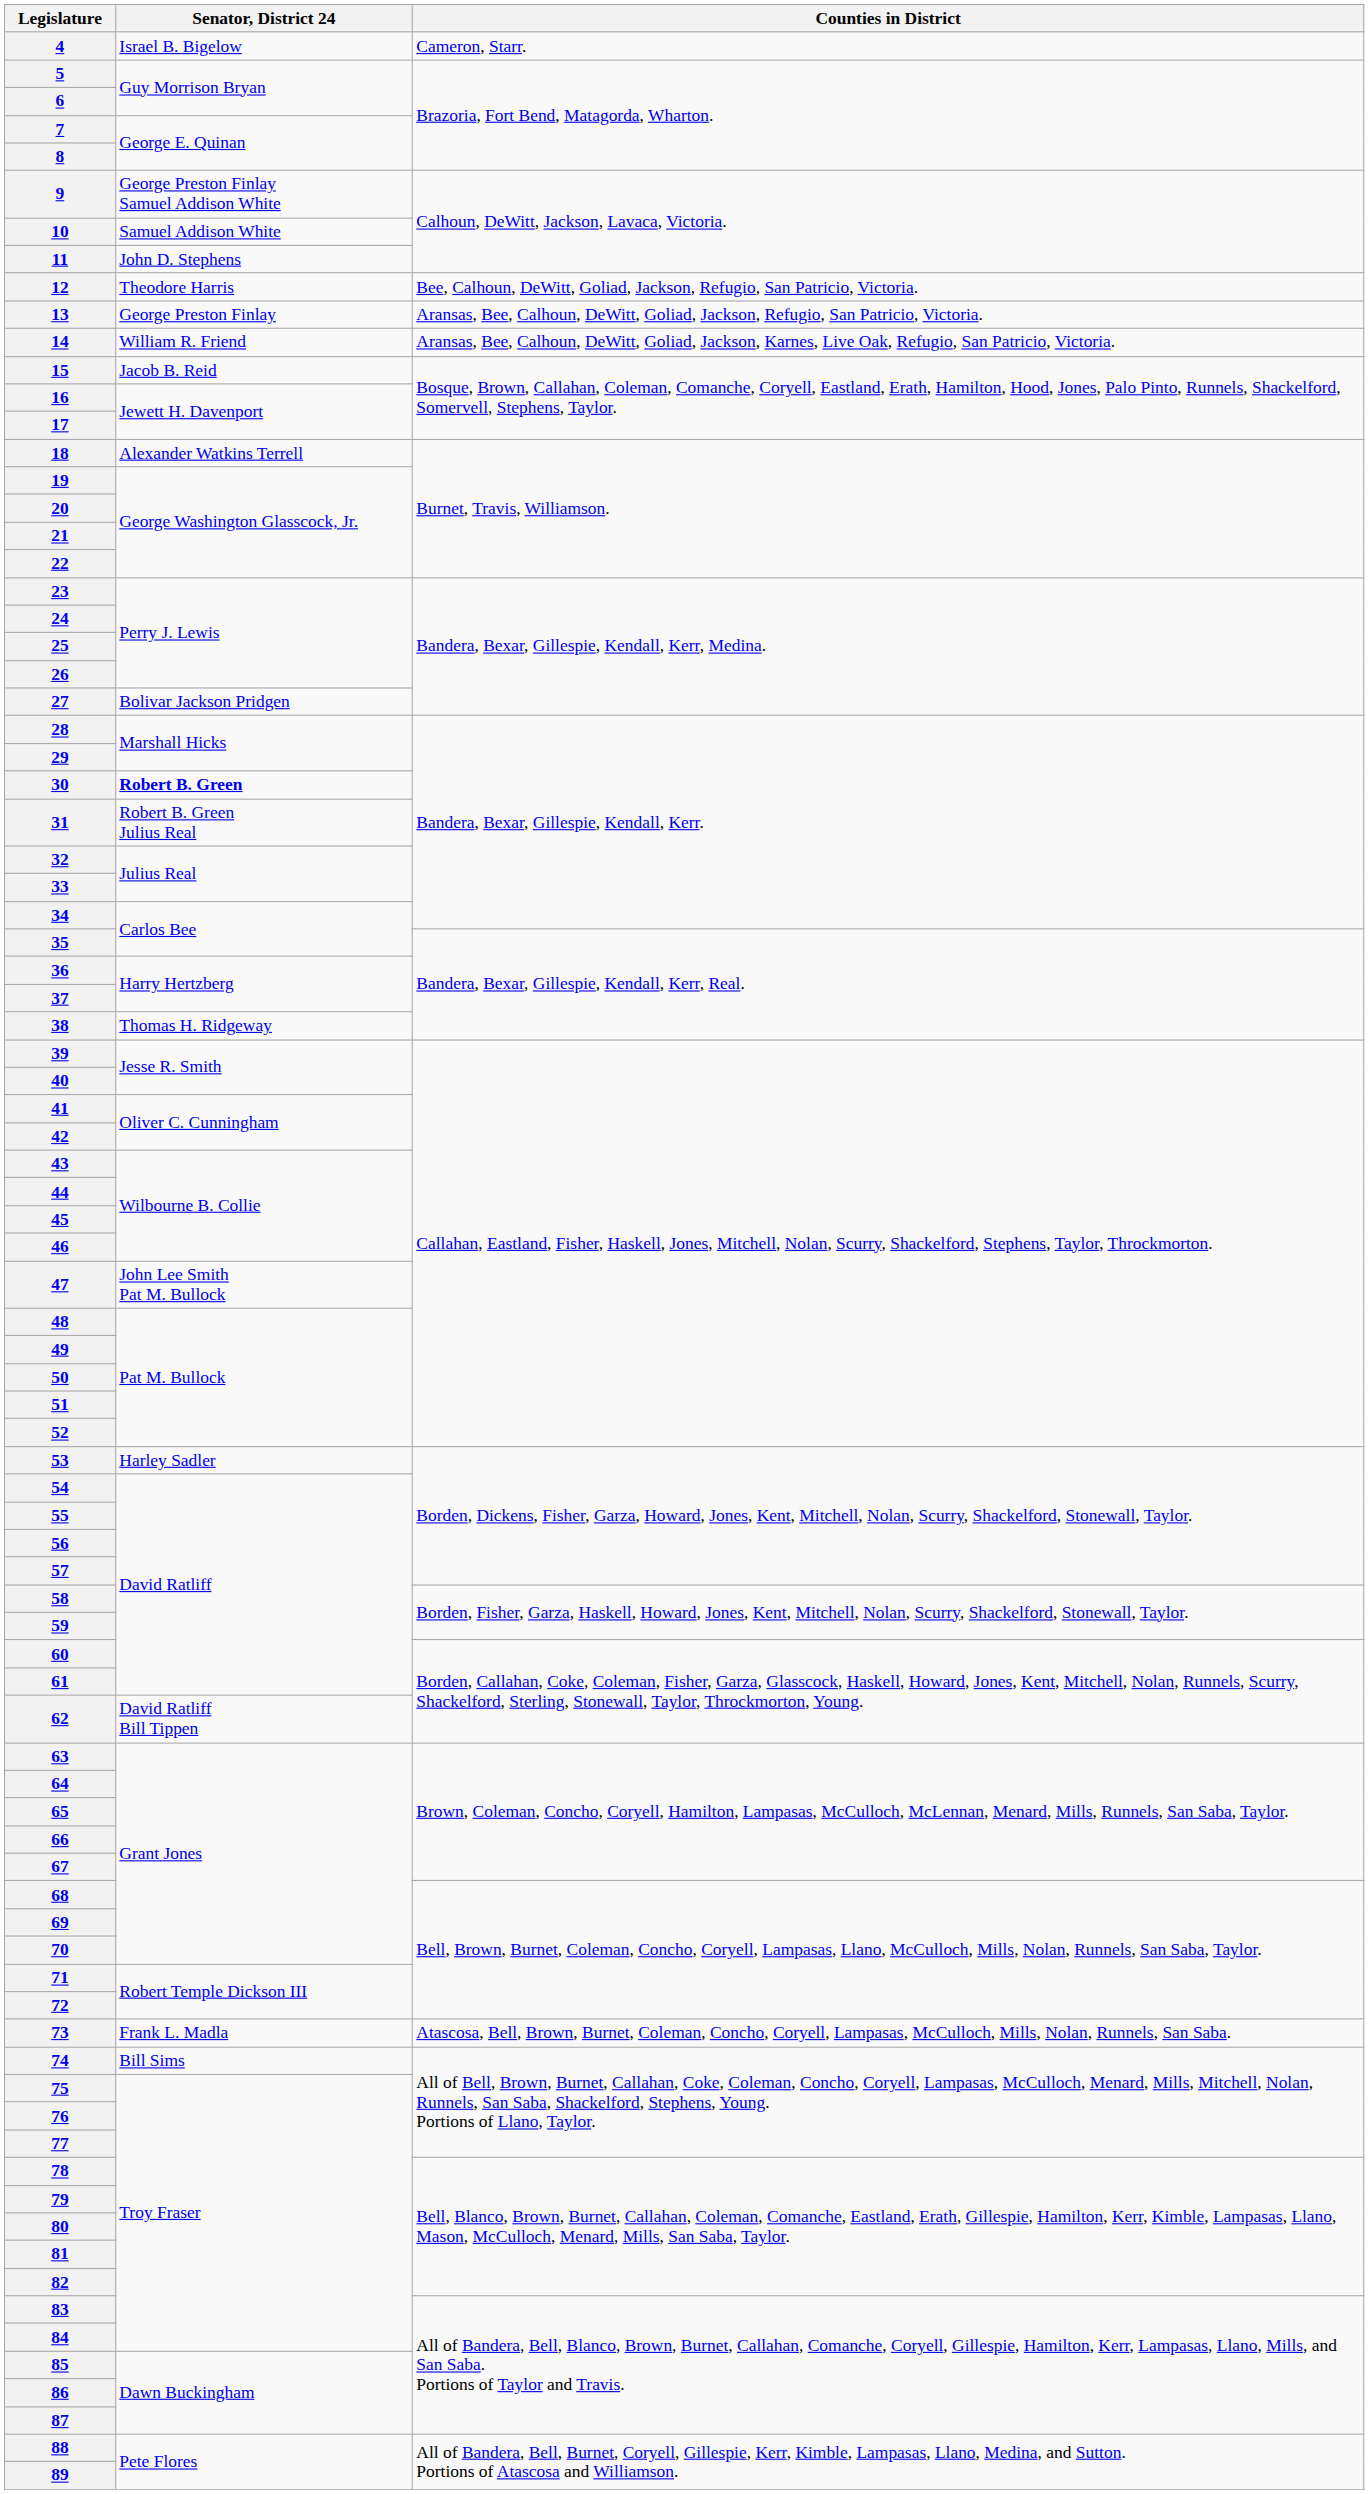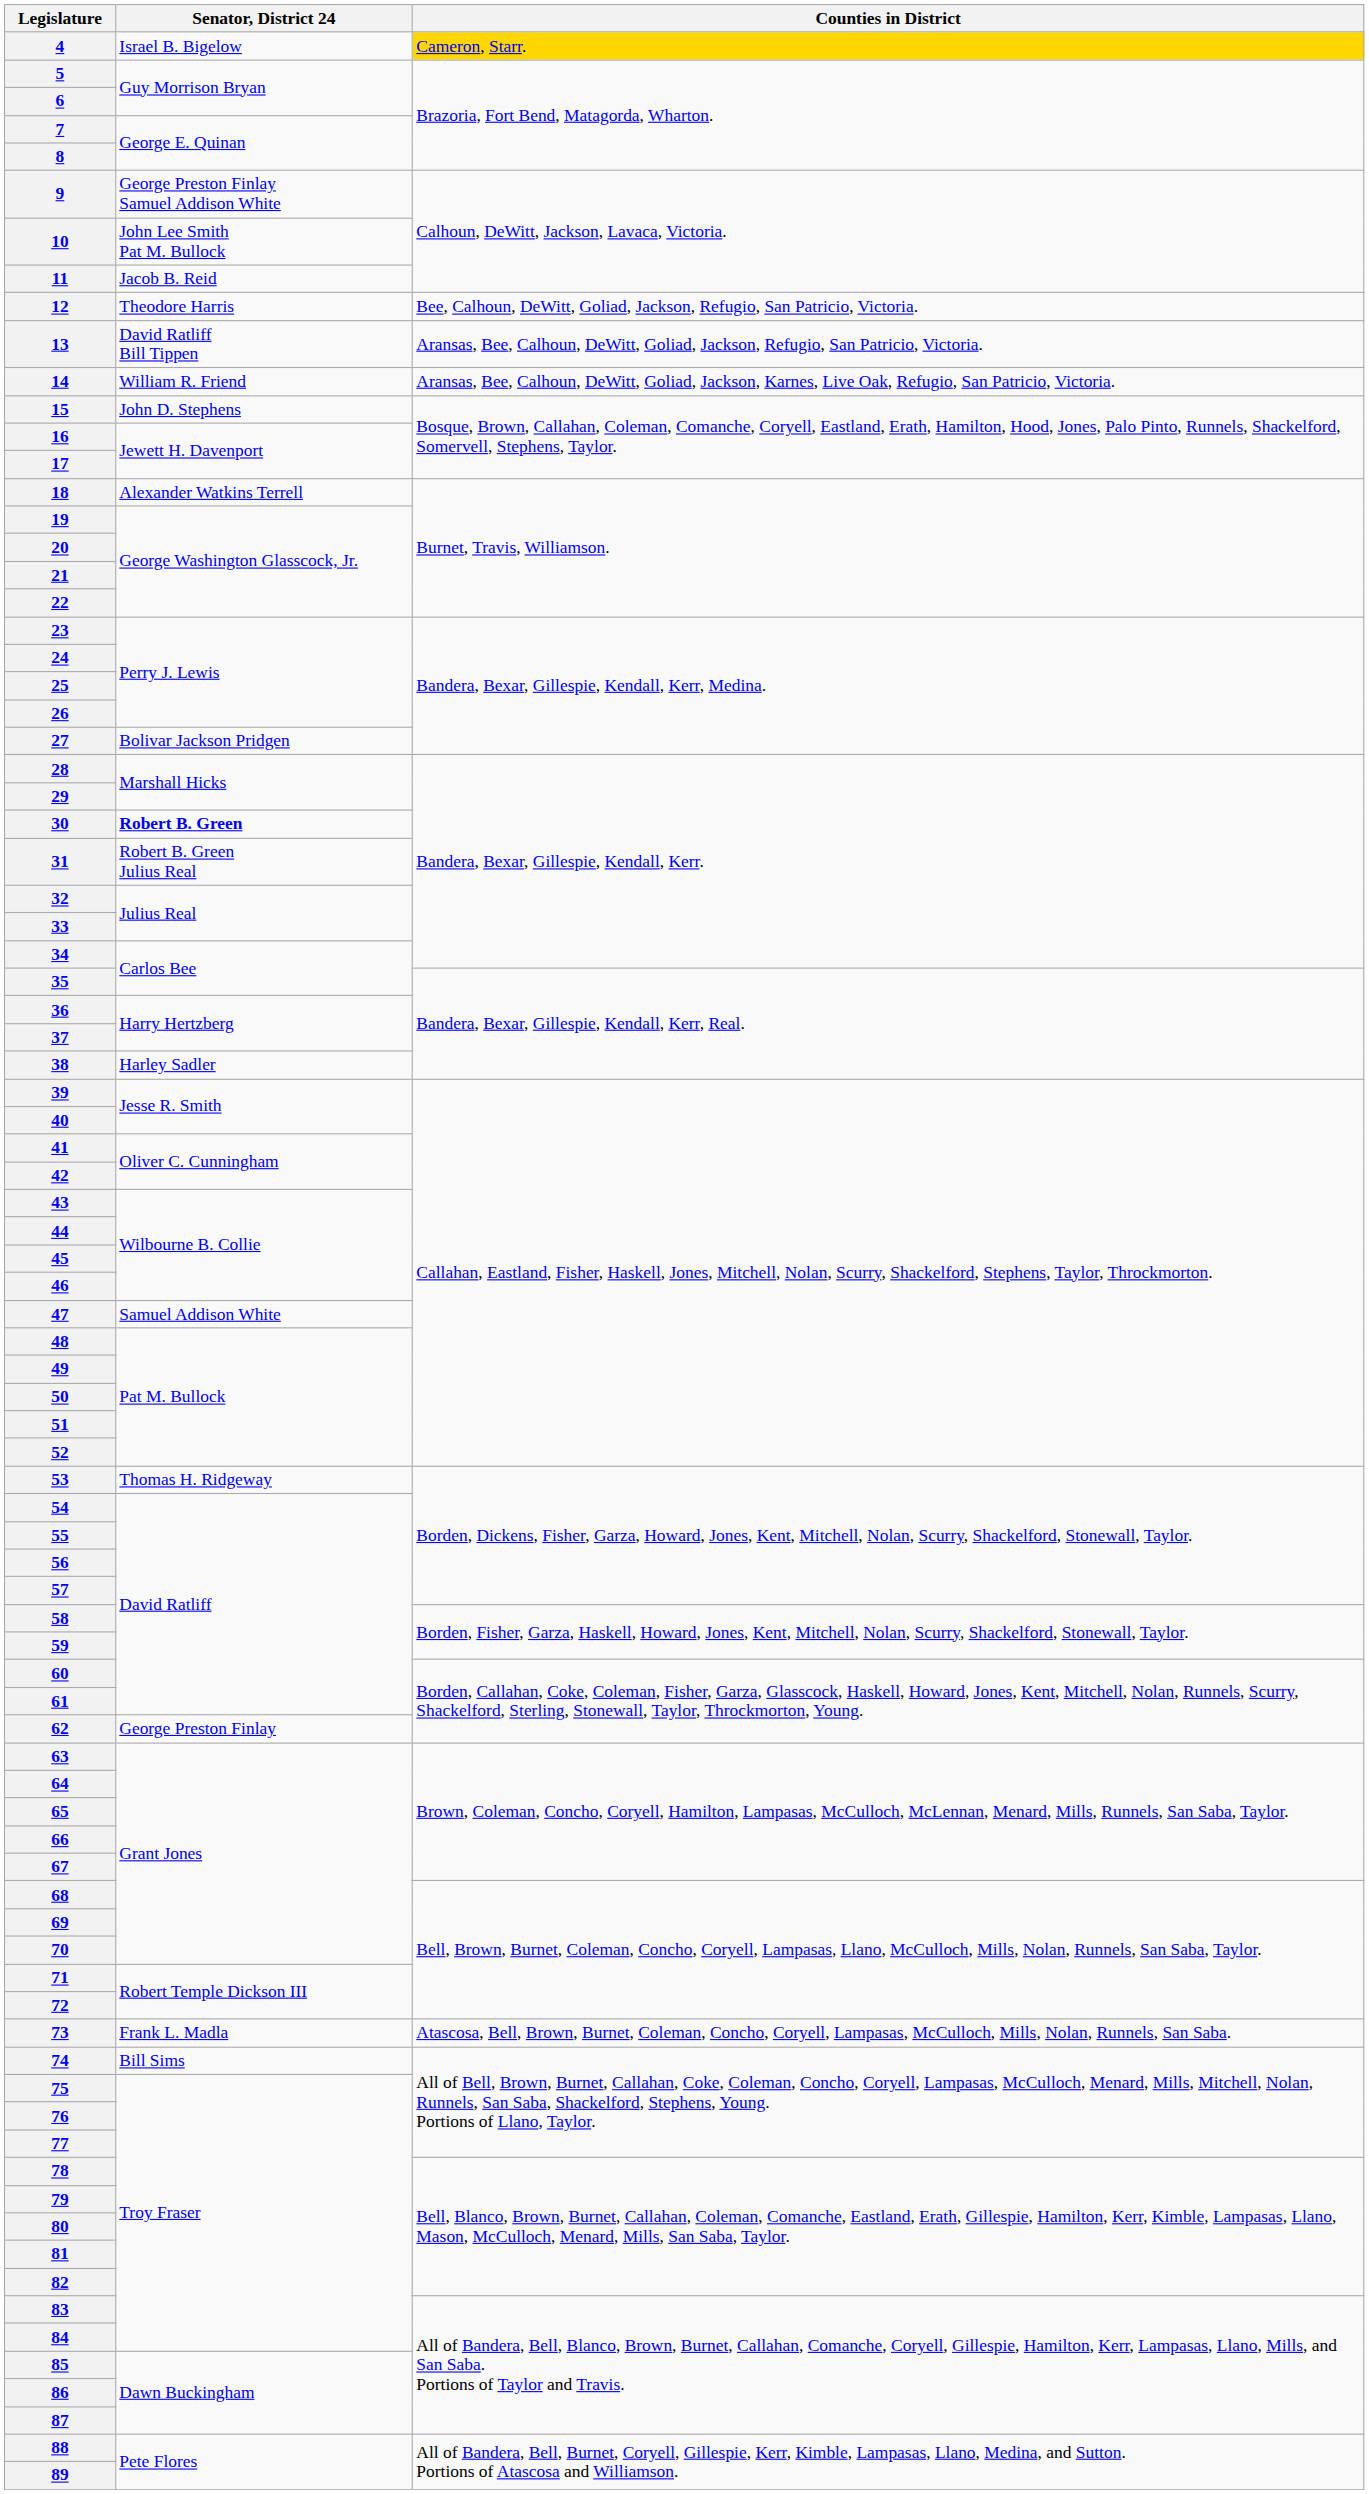4 | Counties in District: no background -> gold background
10 | Senator, District 24: Samuel Addison White -> John Lee Smith Pat M. Bullock
11 | Senator, District 24: John D. Stephens -> Jacob B. Reid
13 | Senator, District 24: George Preston Finlay -> David Ratliff Bill Tippen
15 | Senator, District 24: Jacob B. Reid -> John D. Stephens
38 | Senator, District 24: Thomas H. Ridgeway -> Harley Sadler
47 | Senator, District 24: John Lee Smith Pat M. Bullock -> Samuel Addison White
53 | Senator, District 24: Harley Sadler -> Thomas H. Ridgeway
62 | Senator, District 24: David Ratliff Bill Tippen -> George Preston Finlay
